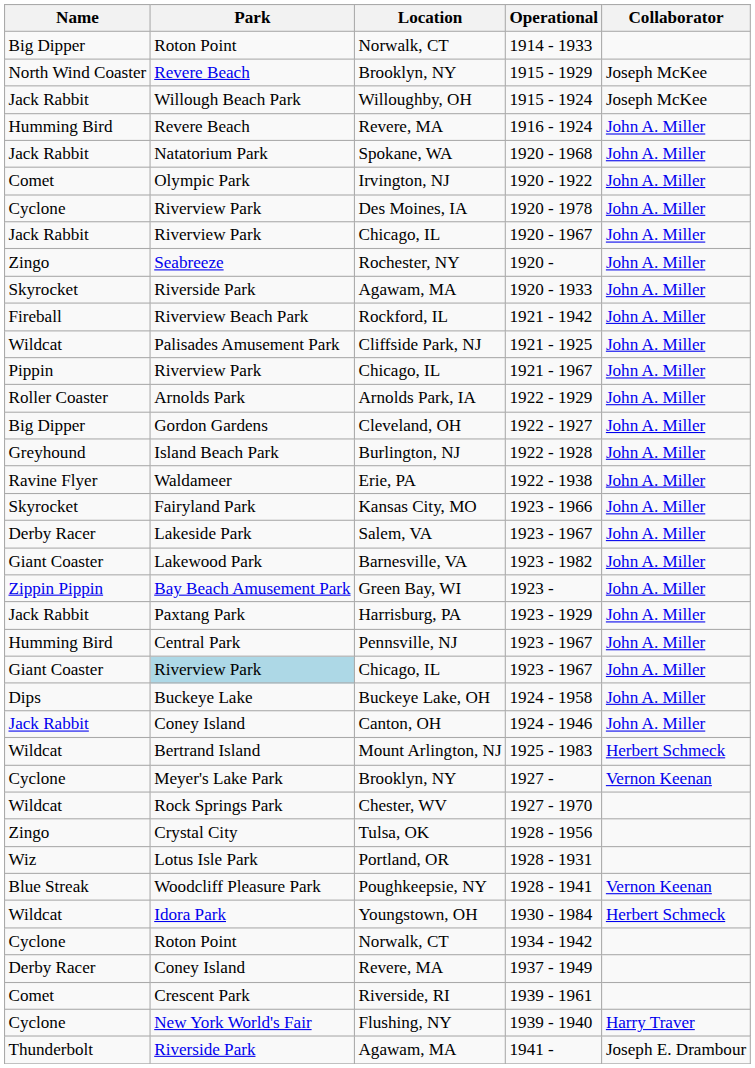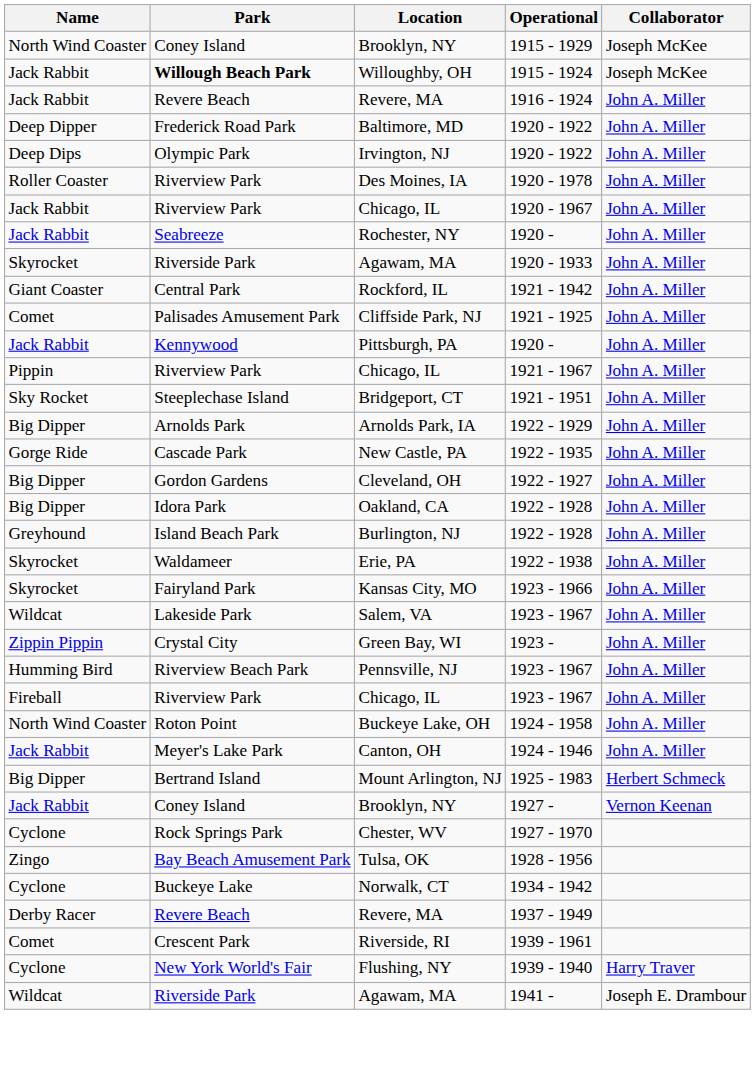- row: Big Dipper | Roton Point | Norwalk, CT | 1914 - 1933
1915 - 1929 | Park: Revere Beach -> Coney Island
1915 - 1924 | Park: normal -> bold
1916 - 1924 | Name: Humming Bird -> Jack Rabbit
+ row: Deep Dipper | Frederick Road Park | Baltimore, MD | 1920 - 1922 | John A. Miller
- row: Jack Rabbit | Natatorium Park | Spokane, WA | 1920 - 1968 | John A. Miller
Irvington, NJ / 1920 - 1922 | Name: Comet -> Deep Dips
1920 - 1978 | Name: Cyclone -> Roller Coaster
Rochester, NY / 1920 - | Name: Zingo -> Jack Rabbit
1921 - 1942 | Name: Fireball -> Giant Coaster
1921 - 1942 | Park: Riverview Beach Park -> Central Park
1921 - 1925 | Name: Wildcat -> Comet
+ row: Jack Rabbit | Kennywood | Pittsburgh, PA | 1920 - | John A. Miller
+ row: Sky Rocket | Steeplechase Island | Bridgeport, CT | 1921 - 1951 | John A. Miller
1922 - 1929 | Name: Roller Coaster -> Big Dipper
+ row: Gorge Ride | Cascade Park | New Castle, PA | 1922 - 1935 | John A. Miller
+ row: Big Dipper | Idora Park | Oakland, CA | 1922 - 1928 | John A. Miller
1922 - 1938 | Name: Ravine Flyer -> Skyrocket
Salem, VA / 1923 - 1967 | Name: Derby Racer -> Wildcat
- row: Giant Coaster | Lakewood Park | Barnesville, VA | 1923 - 1982 | John A. Miller
1923 - | Park: Bay Beach Amusement Park -> Crystal City
- row: Jack Rabbit | Paxtang Park | Harrisburg, PA | 1923 - 1929 | John A. Miller
Pennsville, NJ / 1923 - 1967 | Park: Central Park -> Riverview Beach Park
Chicago, IL / 1923 - 1967 | Name: Giant Coaster -> Fireball
Chicago, IL / 1923 - 1967 | Park: lightblue background -> no background
1924 - 1958 | Name: Dips -> North Wind Coaster
1924 - 1958 | Park: Buckeye Lake -> Roton Point
1924 - 1946 | Park: Coney Island -> Meyer's Lake Park
1925 - 1983 | Name: Wildcat -> Big Dipper
1927 - | Name: Cyclone -> Jack Rabbit
1927 - | Park: Meyer's Lake Park -> Coney Island
1927 - 1970 | Name: Wildcat -> Cyclone
1928 - 1956 | Park: Crystal City -> Bay Beach Amusement Park
- row: Wiz | Lotus Isle Park | Portland, OR | 1928 - 1931
- row: Blue Streak | Woodcliff Pleasure Park | Poughkeepsie, NY | 1928 - 1941 | Vernon Keenan
- row: Wildcat | Idora Park | Youngstown, OH | 1930 - 1984 | Herbert Schmeck
1934 - 1942 | Park: Roton Point -> Buckeye Lake
1937 - 1949 | Park: Coney Island -> Revere Beach
1941 - | Name: Thunderbolt -> Wildcat
